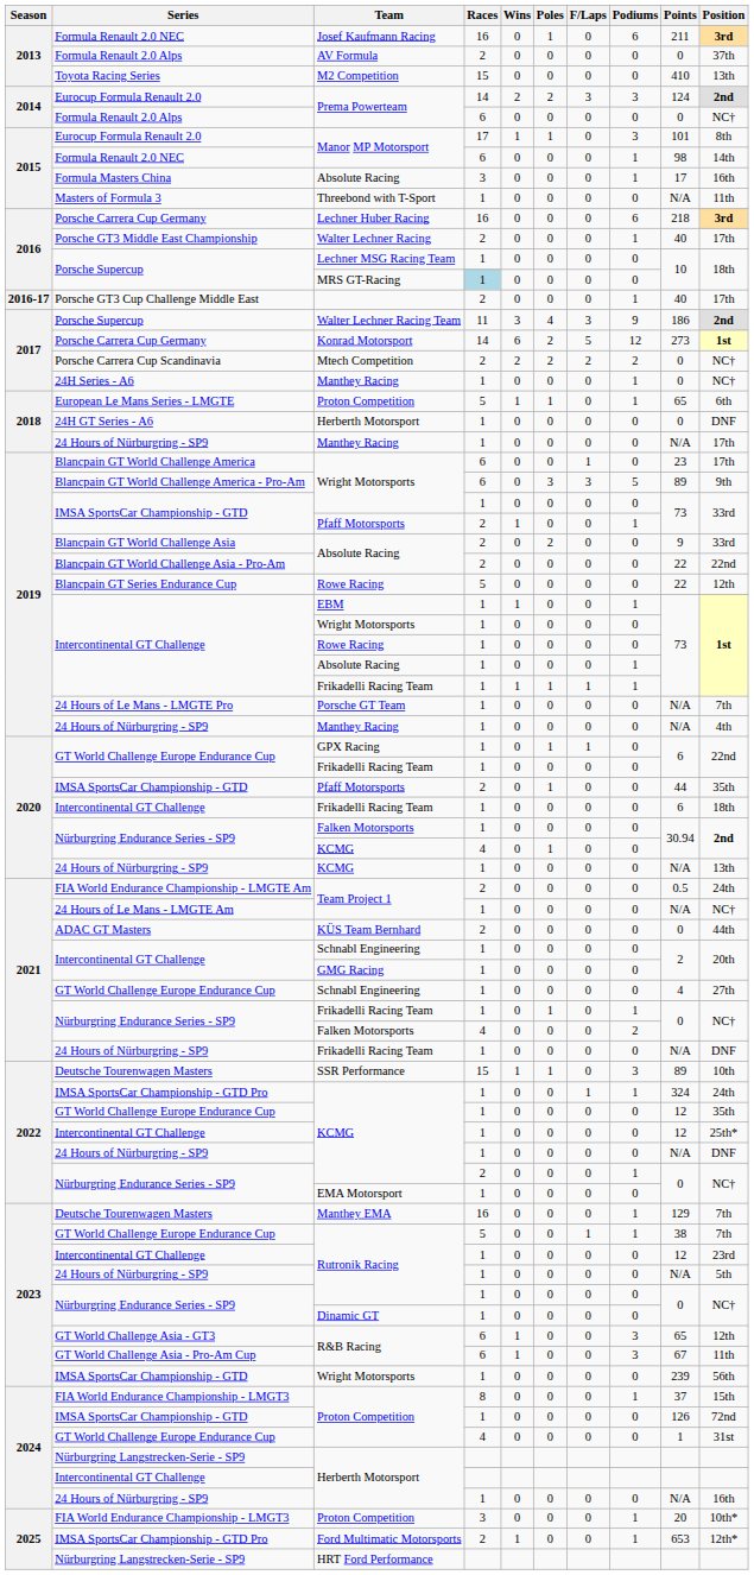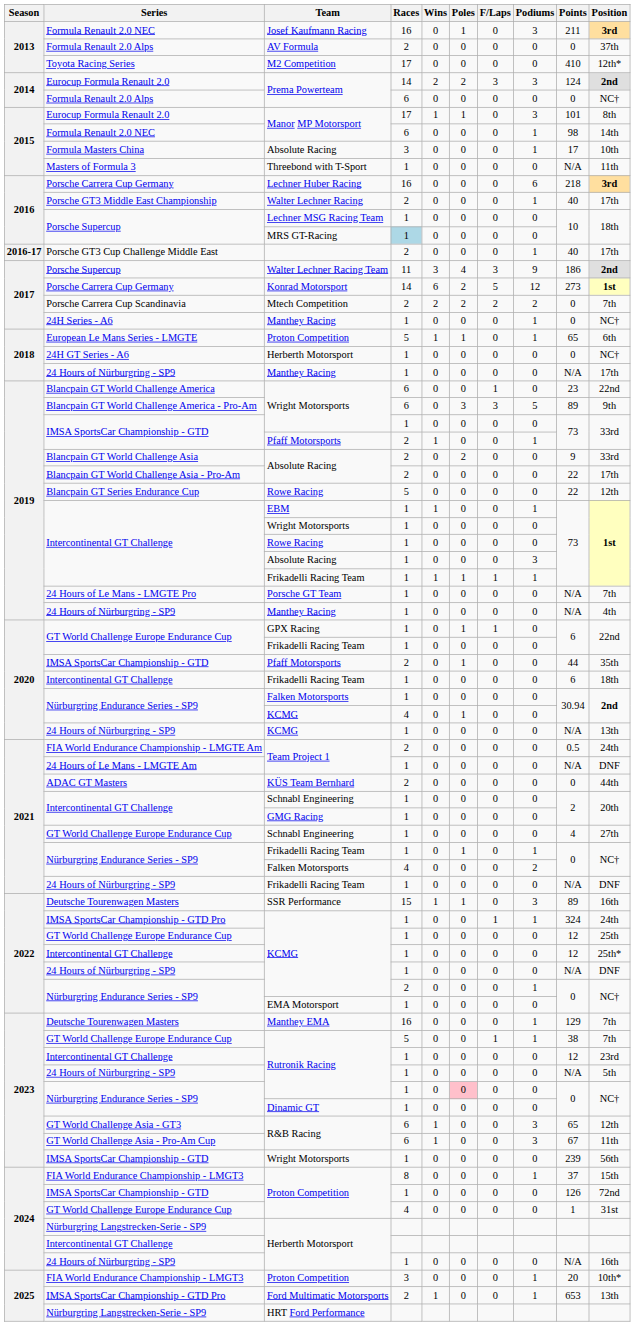Josef Kaufmann Racing | Podiums: 6 -> 3
M2 Competition | Races: 15 -> 17
M2 Competition | Position: 13th -> 12th*
Formula Masters China / Absolute Racing | Position: 16th -> 10th
Mtech Competition | Position: NC† -> 7th
24H GT Series - A6 / Herberth Motorsport | Position: DNF -> NC†
Blancpain GT World Challenge America / Wright Motorsports | Position: 17th -> 22nd
Blancpain GT World Challenge Asia - Pro-Am / Absolute Racing | Position: 22nd -> 17th
Intercontinental GT Challenge / Absolute Racing | Podiums: 1 -> 3
24 Hours of Le Mans - LMGTE Am / Team Project 1 | Position: NC† -> DNF
SSR Performance | Position: 10th -> 16th
GT World Challenge Europe Endurance Cup / KCMG | Position: 35th -> 25th
Nürburgring Endurance Series - SP9 / Rutronik Racing | Poles: no background -> pink background
Ford Multimatic Motorsports | Position: 12th* -> 13th
